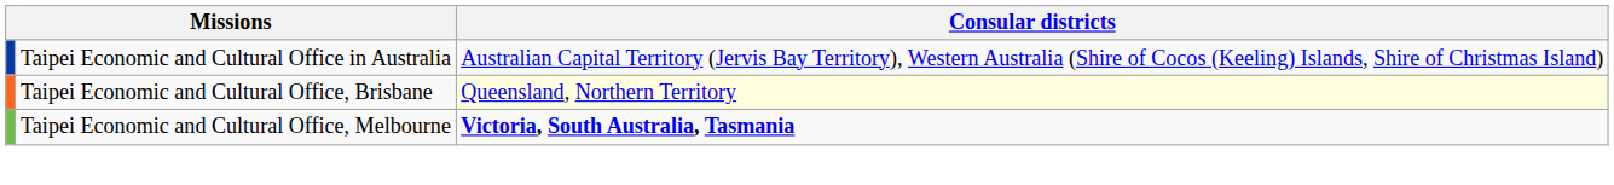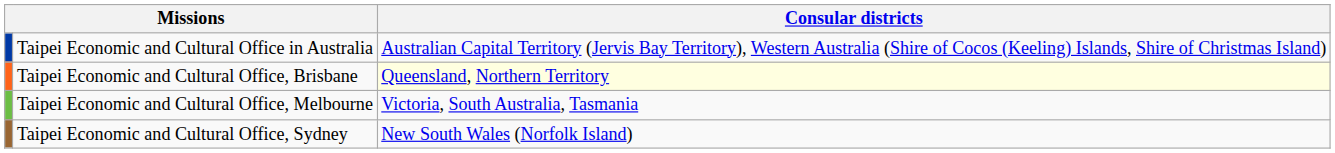Taipei Economic and Cultural Office, Melbourne | Consular districts: bold -> normal
+ row: Taipei Economic and Cultural Office, Sydney | New South Wales (Norfolk Island)
